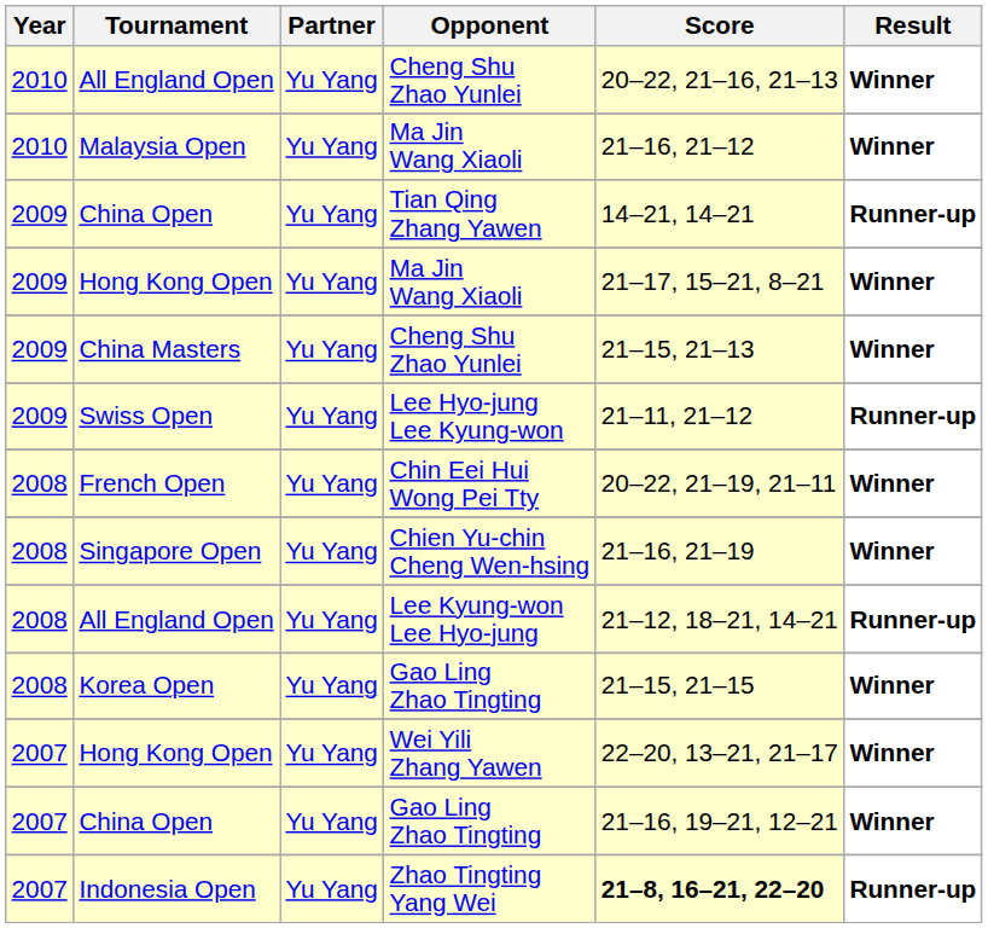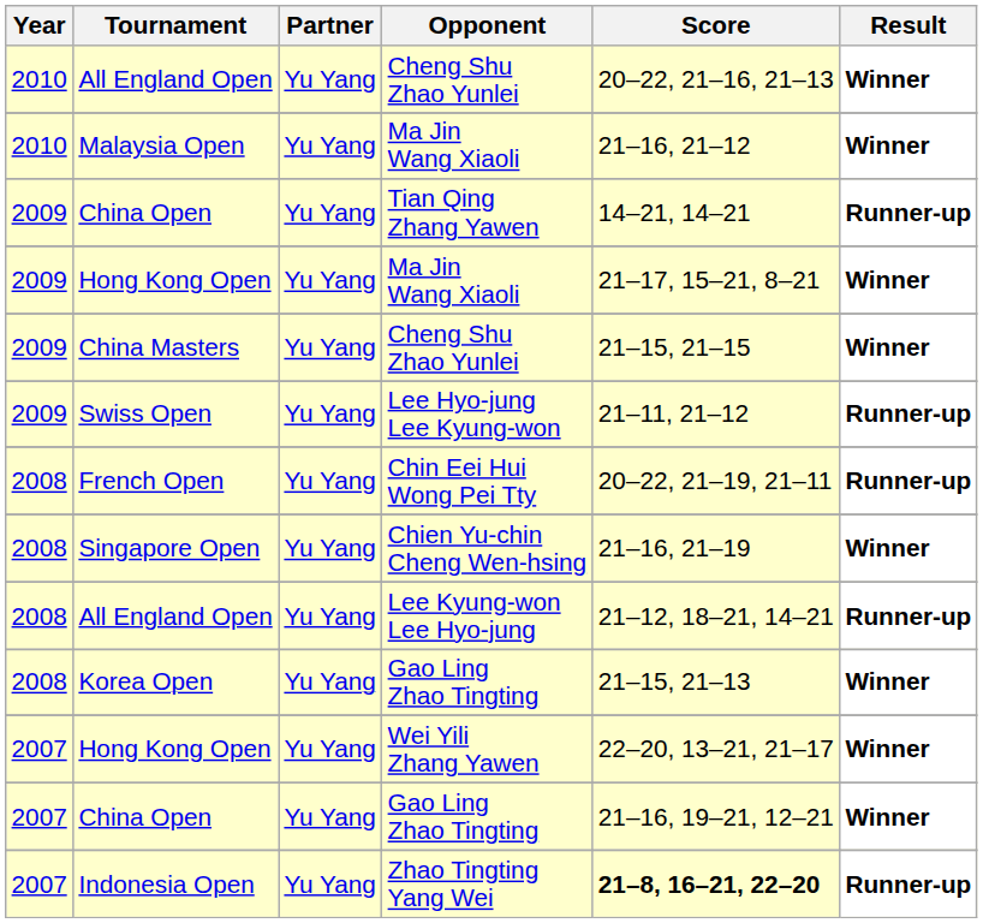China Masters | Score: 21–15, 21–13 -> 21–15, 21–15
French Open | Result: Winner -> Runner-up
Korea Open | Score: 21–15, 21–15 -> 21–15, 21–13
